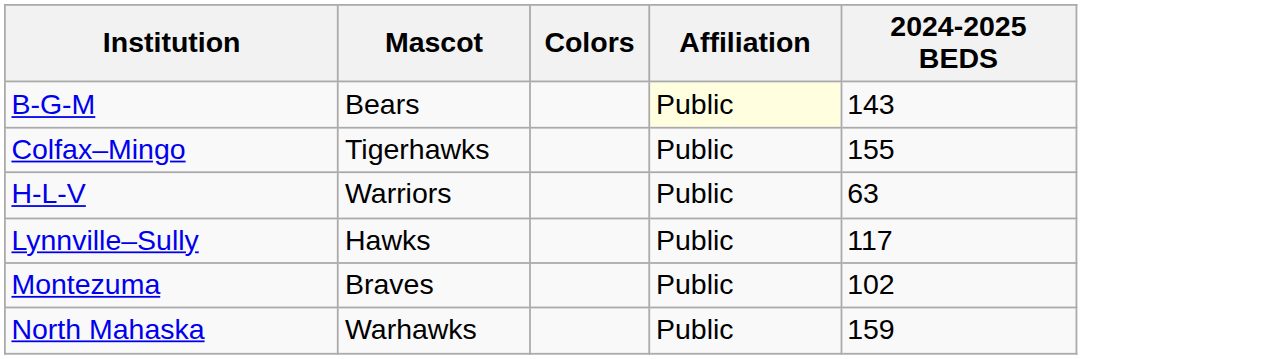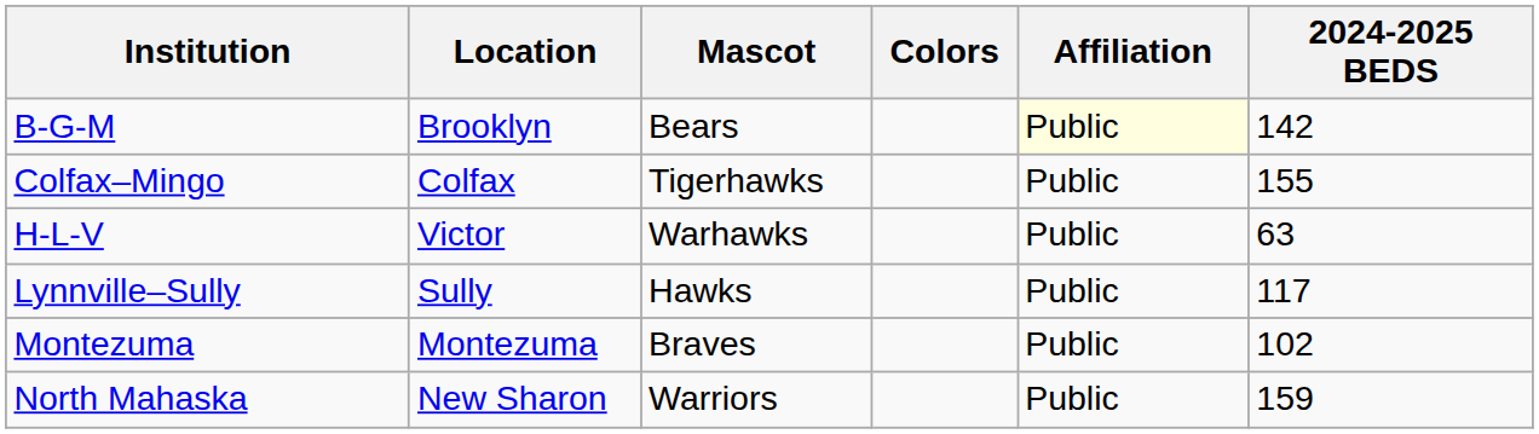+ column: Location | Brooklyn | Colfax | Victor | Sully | Montezuma | New Sharon
B-G-M | 2024-2025 BEDS: 143 -> 142
H-L-V | Mascot: Warriors -> Warhawks
North Mahaska | Mascot: Warhawks -> Warriors
